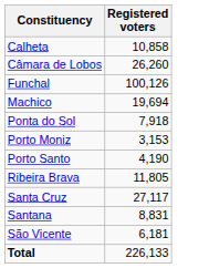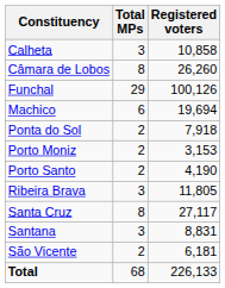+ column: Total MPs | 3 | 8 | 29 | 6 | 2 | 2 | 2 | 3 | 8 | 3 | 2 | 68
